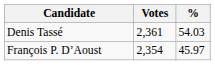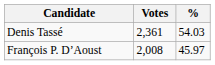François P. D’Aoust | Votes: 2,354 -> 2,008
